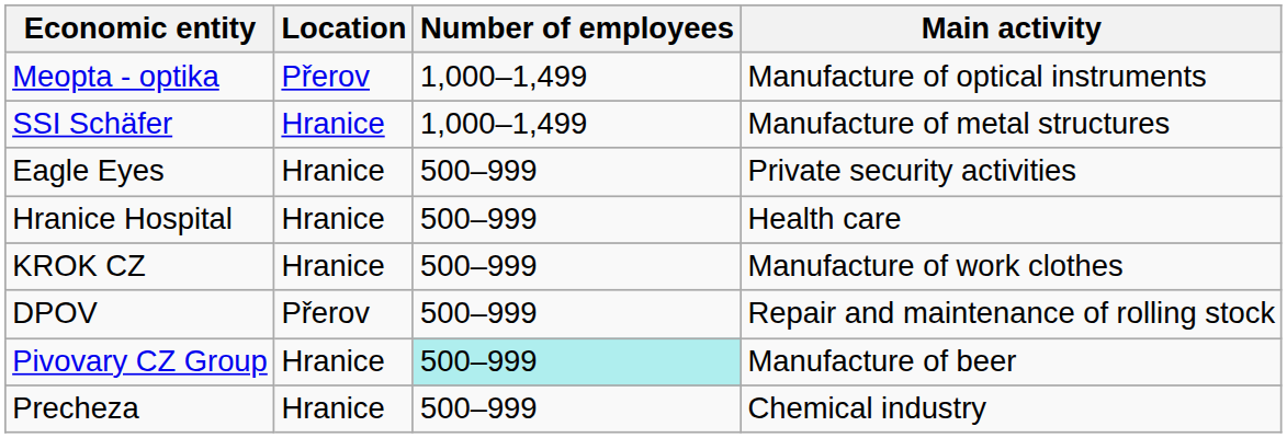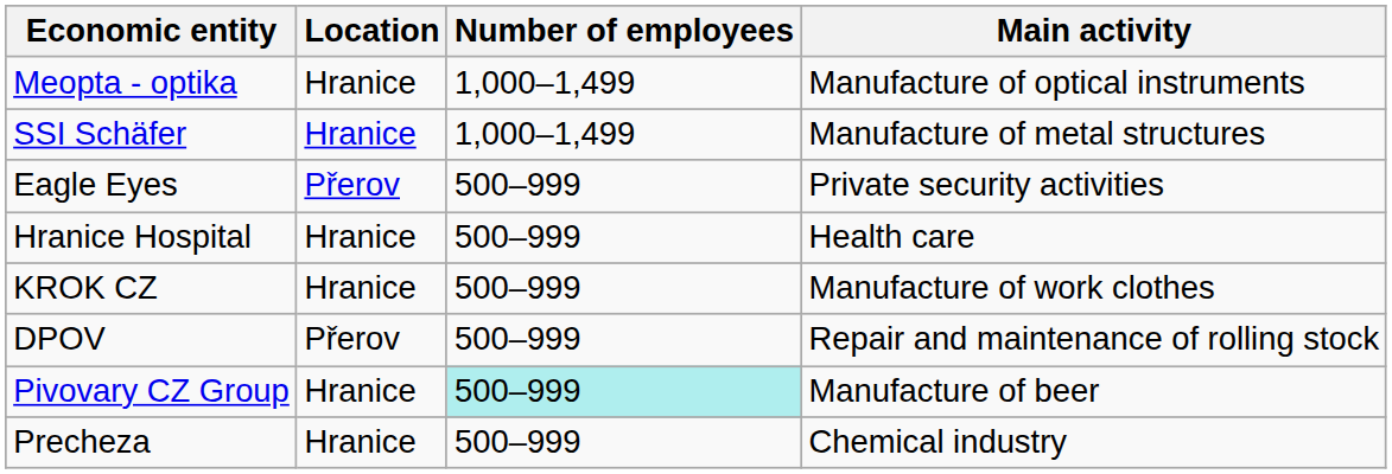Meopta - optika | Location: Přerov -> Hranice
Eagle Eyes | Location: Hranice -> Přerov
